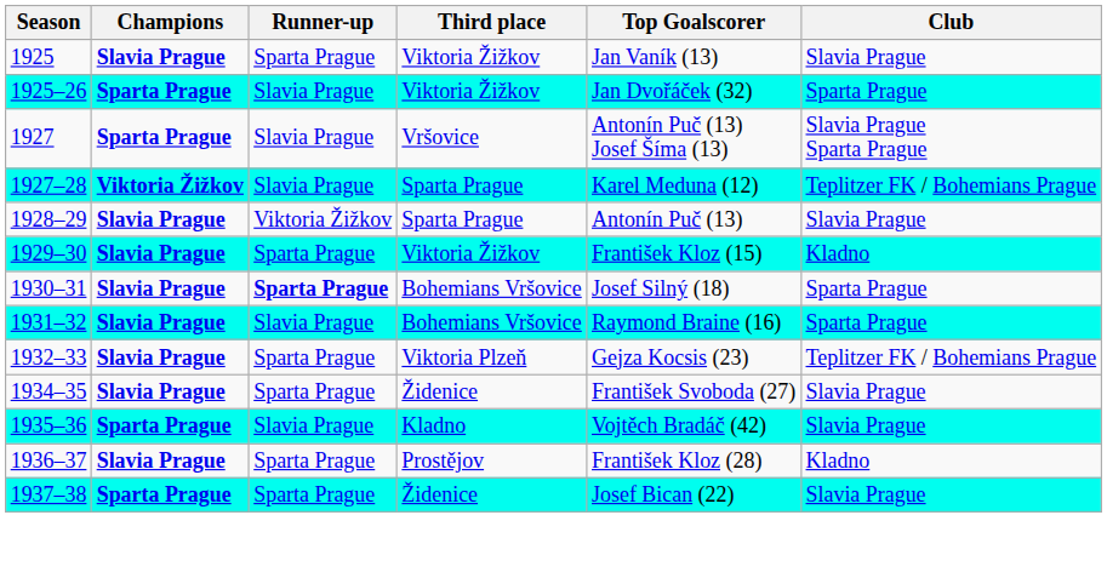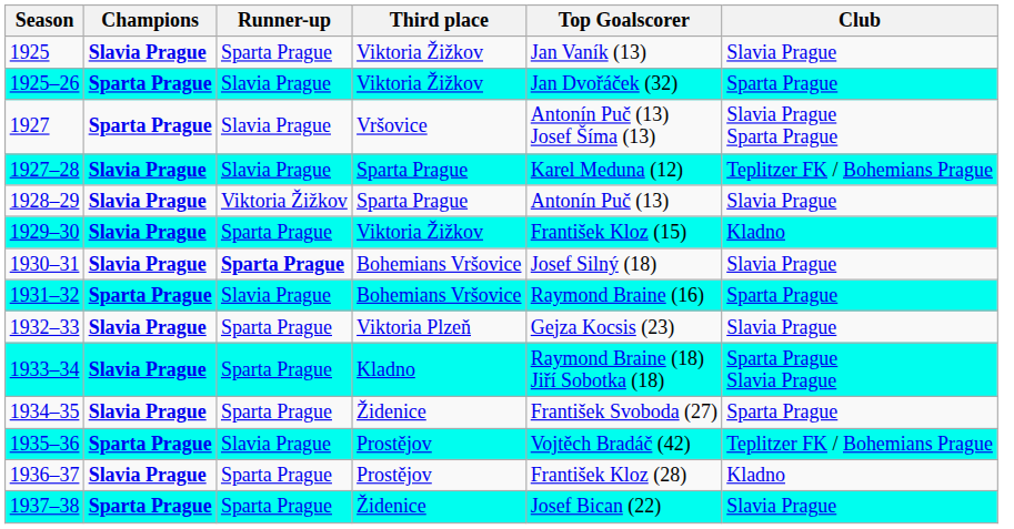1927–28 | Champions: Viktoria Žižkov -> Slavia Prague
1930–31 | Club: Sparta Prague -> Slavia Prague
1931–32 | Champions: Slavia Prague -> Sparta Prague
1932–33 | Club: Teplitzer FK / Bohemians Prague -> Slavia Prague
+ row: 1933–34 | Slavia Prague | Sparta Prague | Kladno | Raymond Braine (18) Jiří Sobotka (18) | Sparta Prague Slavia Prague
1934–35 | Club: Slavia Prague -> Sparta Prague
1935–36 | Third place: Kladno -> Prostějov
1935–36 | Club: Slavia Prague -> Teplitzer FK / Bohemians Prague
